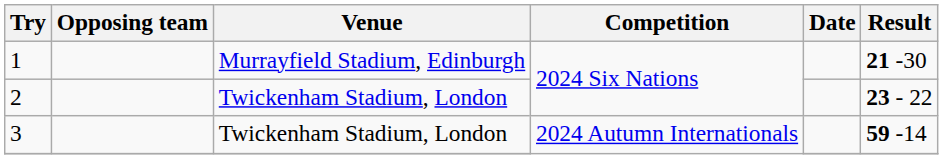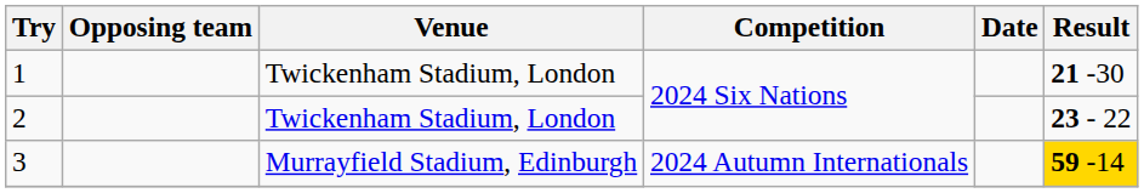1 | Venue: Murrayfield Stadium, Edinburgh -> Twickenham Stadium, London
3 | Venue: Twickenham Stadium, London -> Murrayfield Stadium, Edinburgh
3 | Result: no background -> gold background
